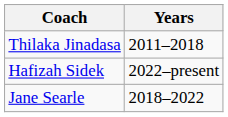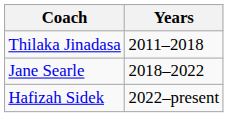rows swapped: Jane Searle <-> Hafizah Sidek
